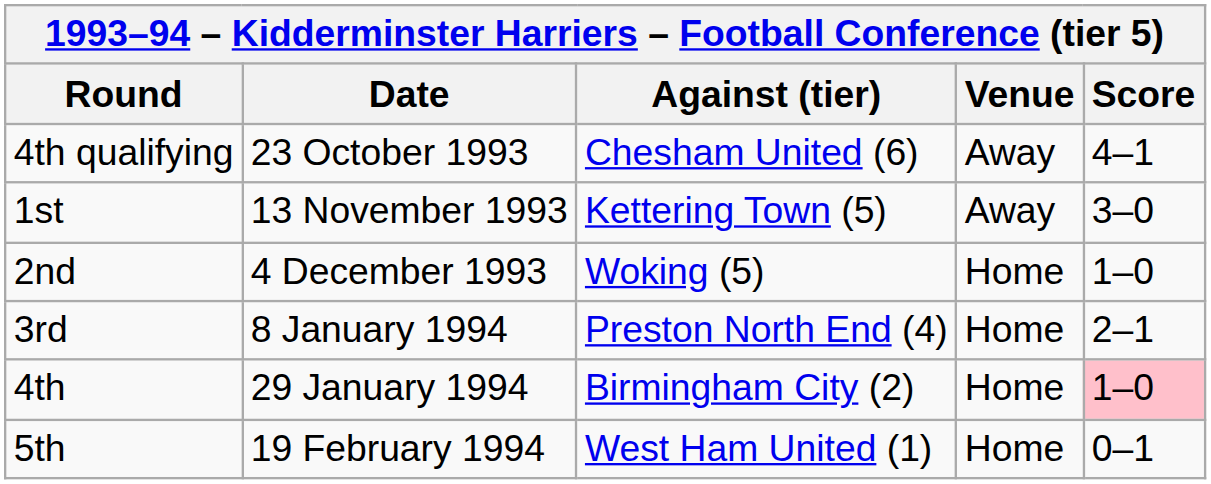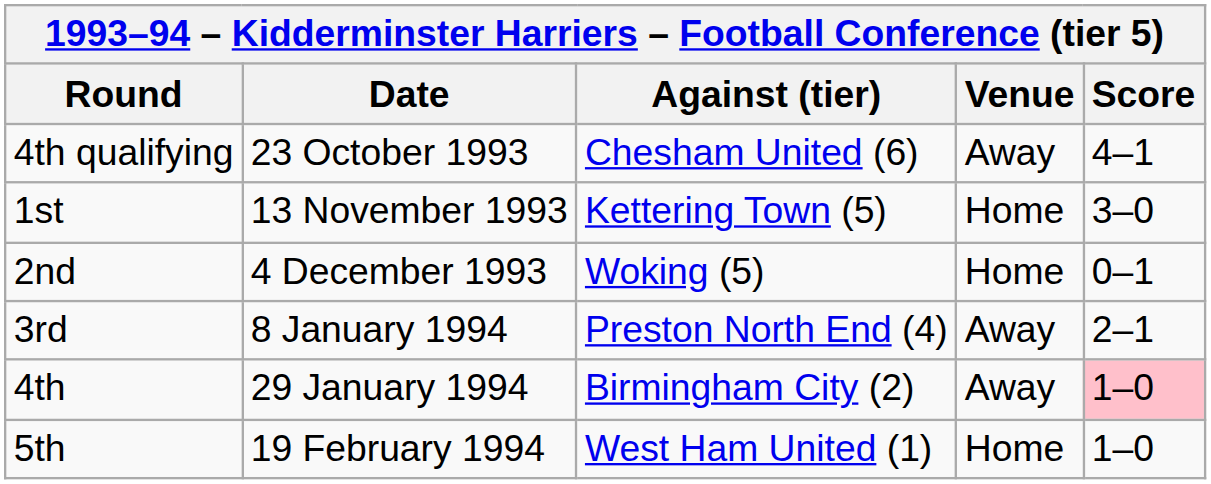1st | Venue: Away -> Home
2nd | Score: 1–0 -> 0–1
3rd | Venue: Home -> Away
4th | Venue: Home -> Away
5th | Score: 0–1 -> 1–0
